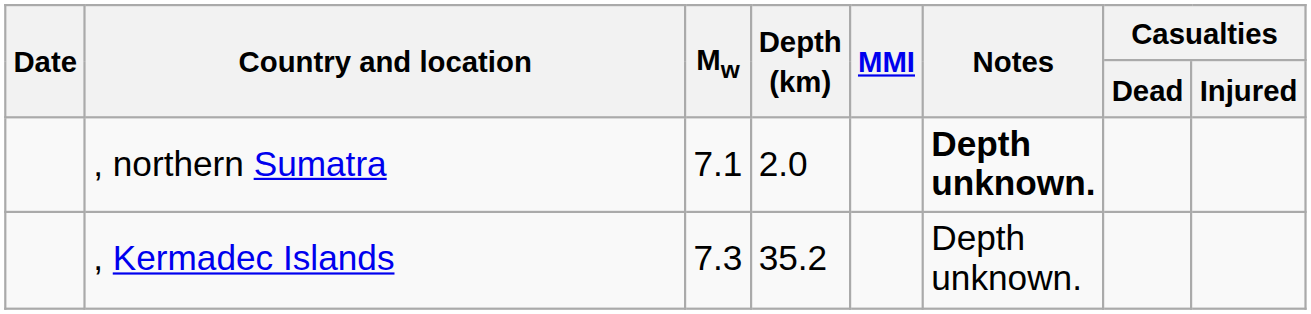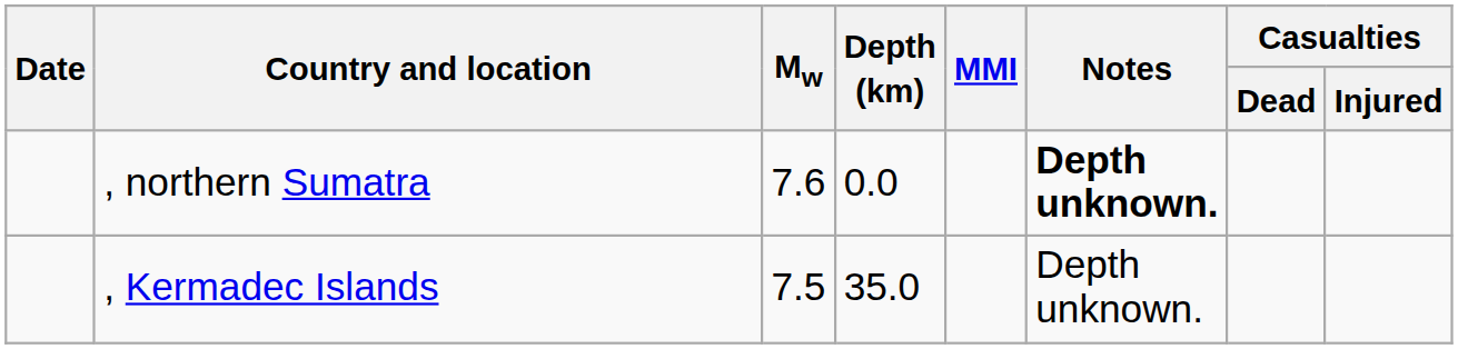, northern Sumatra | Mw: 7.1 -> 7.6
, northern Sumatra | Depth (km): 2.0 -> 0.0
, Kermadec Islands | Mw: 7.3 -> 7.5
, Kermadec Islands | Depth (km): 35.2 -> 35.0
